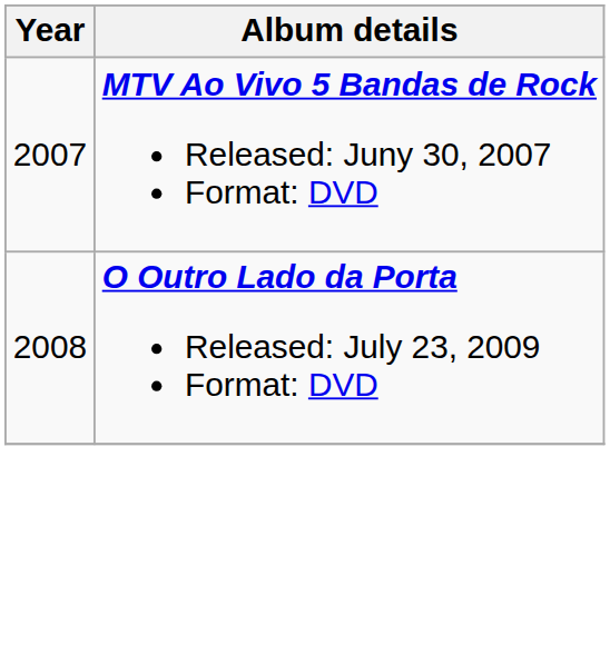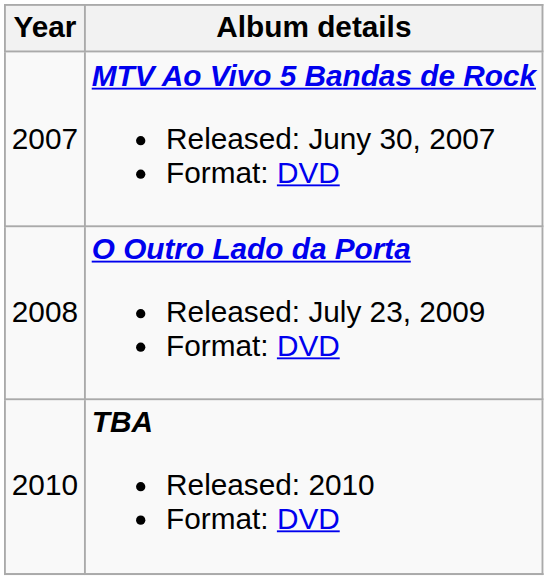+ row: 2010 | TBA Released: 2010 Format: DVD
